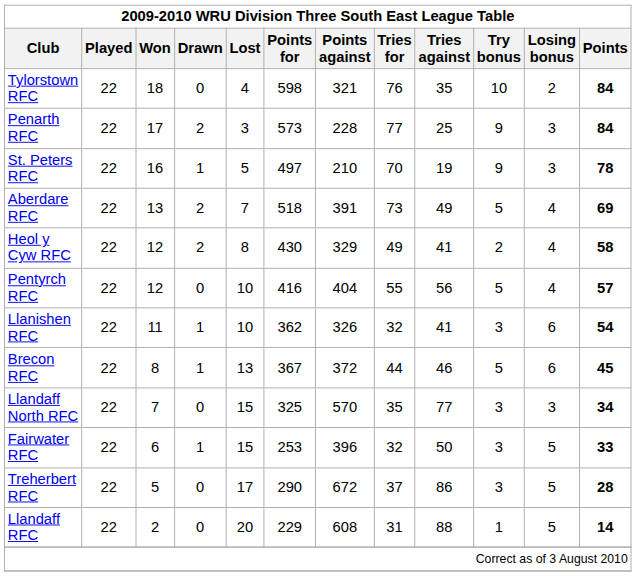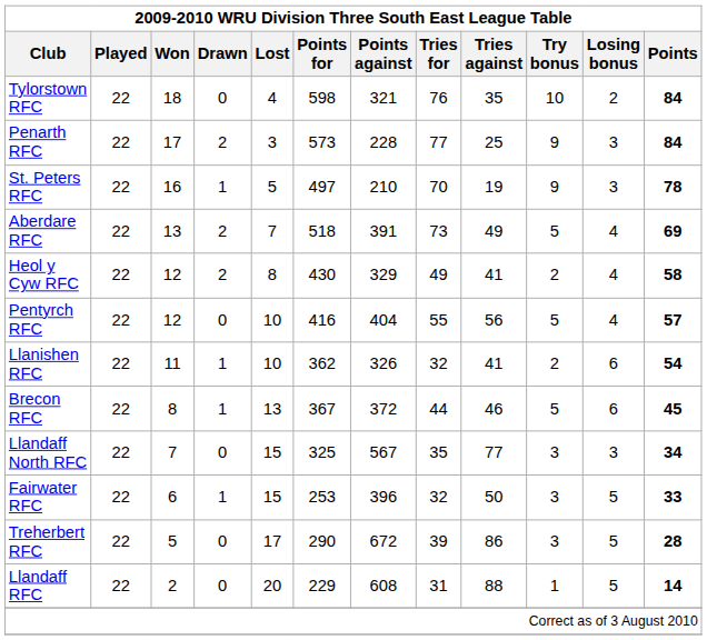Llanishen RFC | Try bonus: 3 -> 2
Llandaff North RFC | Points against: 570 -> 567
Treherbert RFC | Tries for: 37 -> 39
